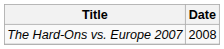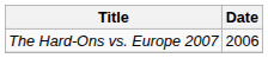The Hard-Ons vs. Europe 2007 | Date: 2008 -> 2006
